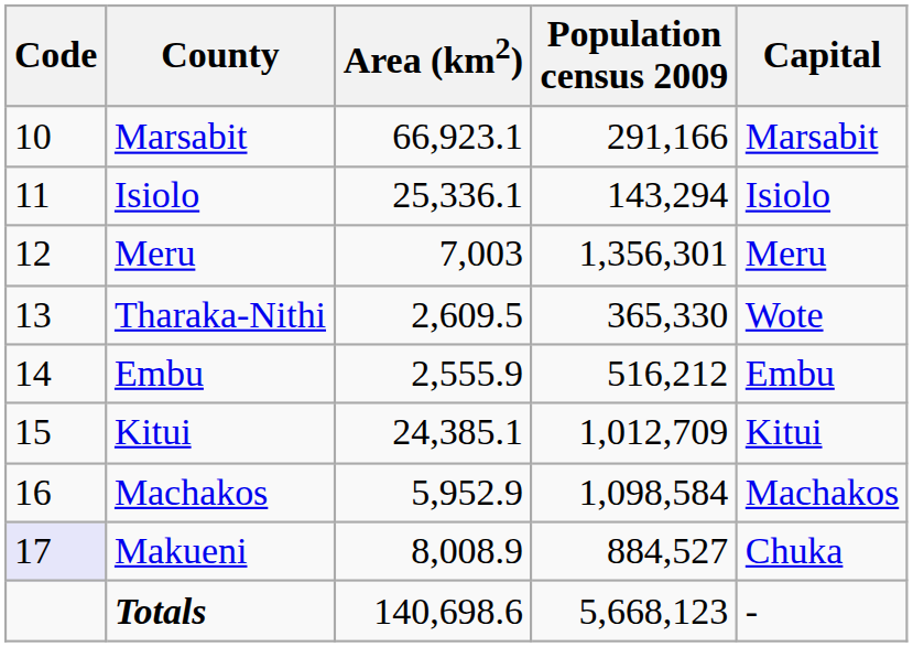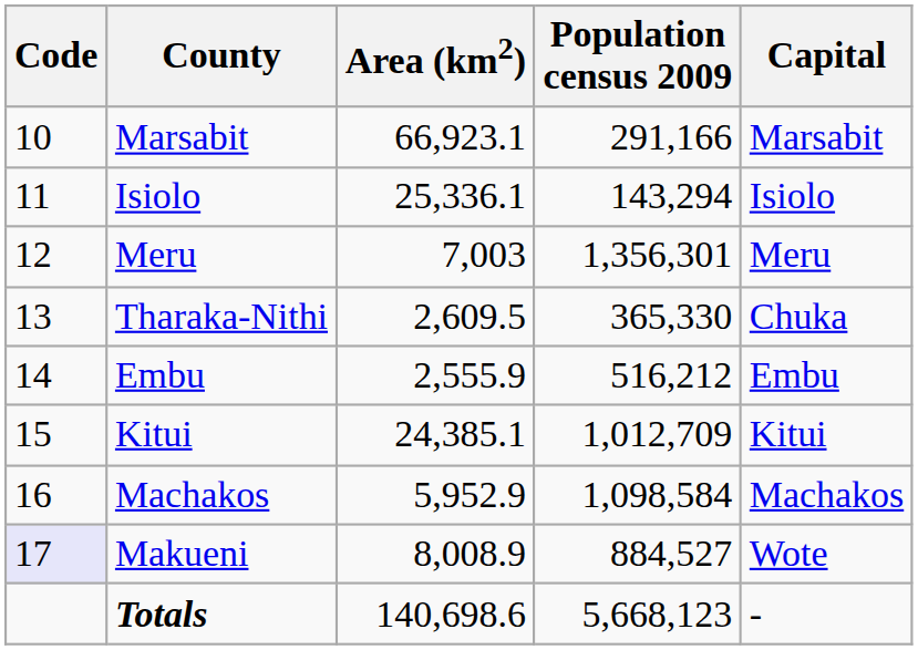Tharaka-Nithi | Capital: Wote -> Chuka
Makueni | Capital: Chuka -> Wote
